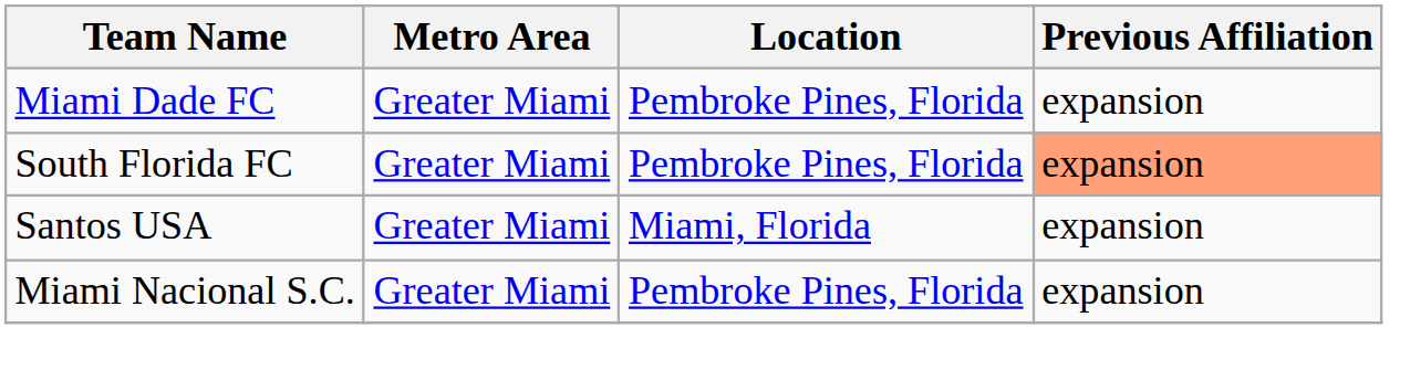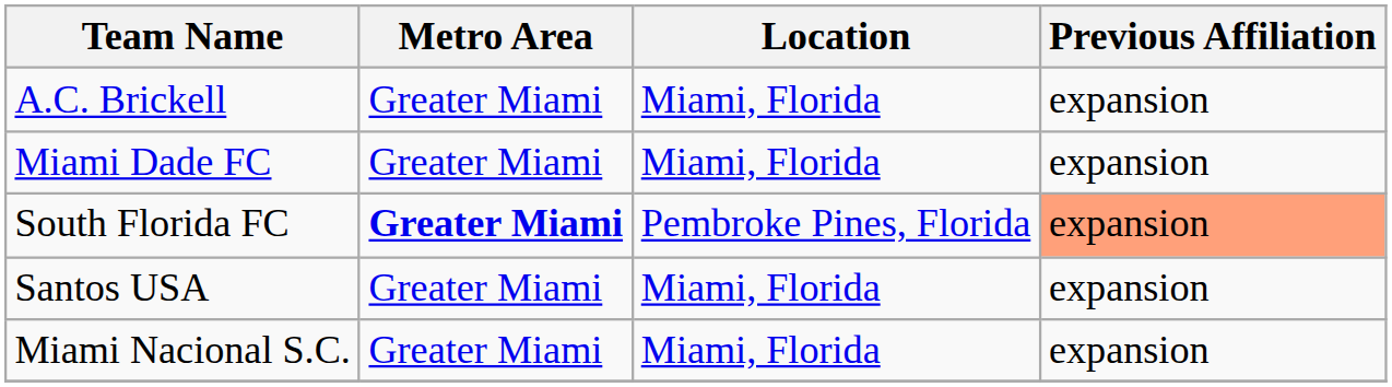+ row: A.C. Brickell | Greater Miami | Miami, Florida | expansion
Miami Dade FC | Location: Pembroke Pines, Florida -> Miami, Florida
South Florida FC | Metro Area: normal -> bold
Miami Nacional S.C. | Location: Pembroke Pines, Florida -> Miami, Florida
